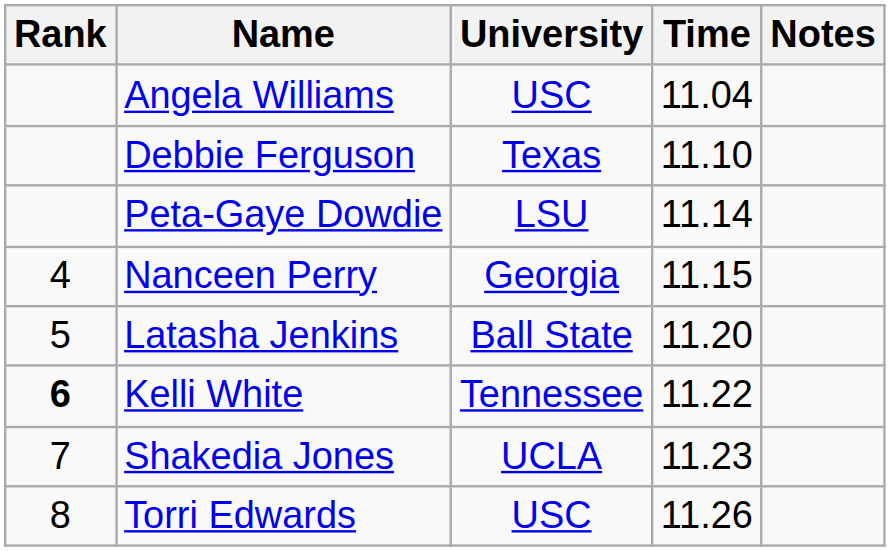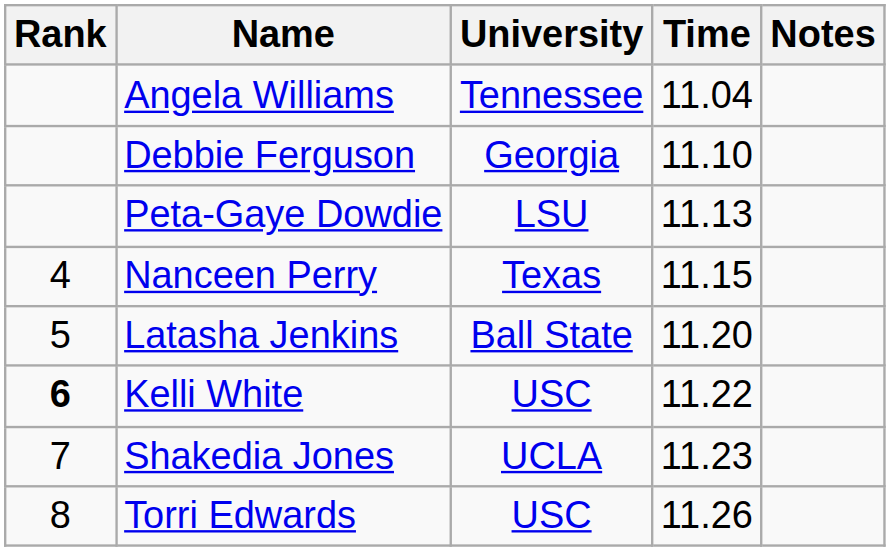Angela Williams | University: USC -> Tennessee
Debbie Ferguson | University: Texas -> Georgia
Peta-Gaye Dowdie | Time: 11.14 -> 11.13
Nanceen Perry | University: Georgia -> Texas
Kelli White | University: Tennessee -> USC
